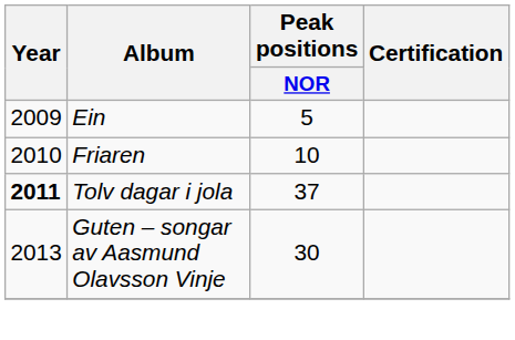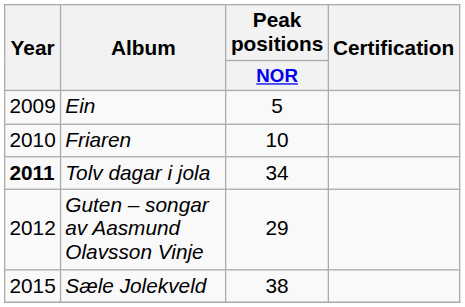Tolv dagar i jola | Peak positions / NOR: 37 -> 34
Guten – songar av Aasmund Olavsson Vinje | Year: 2013 -> 2012
Guten – songar av Aasmund Olavsson Vinje | Peak positions / NOR: 30 -> 29
+ row: 2015 | Sæle Jolekveld | 38
